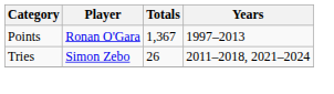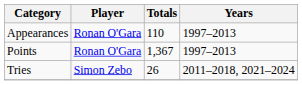+ row: Appearances | Ronan O'Gara | 110 | 1997–2013
